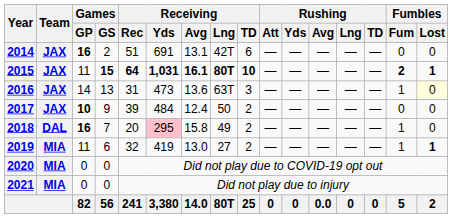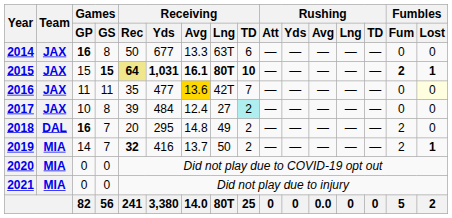2014 | Games / GS: 2 -> 8
2014 | Receiving / Rec: 51 -> 50
2014 | Receiving / Yds: 691 -> 677
2014 | Receiving / Avg: 13.1 -> 13.3
2014 | Receiving / Lng: 42T -> 63T
2015 | Games / GP: 11 -> 15
2015 | Receiving / Rec: no background -> khaki background
2016 | Games / GP: 14 -> 11
2016 | Games / GS: 13 -> 11
2016 | Receiving / Rec: 31 -> 35
2016 | Receiving / Yds: 473 -> 477
2016 | Receiving / Avg: no background -> gold background
2016 | Receiving / Lng: 63T -> 42T
2016 | Receiving / TD: 3 -> 7
2016 | Fumbles / Fum: 1 -> 0
2017 | Games / GP: bold -> normal
2017 | Games / GS: 9 -> 8
2017 | Receiving / Lng: 50 -> 27
2017 | Receiving / TD: no background -> paleturquoise background
2018 | Receiving / Yds: pink background -> no background
2018 | Receiving / Avg: 15.8 -> 14.8
2018 | Fumbles / Fum: 1 -> 2
2019 | Games / GP: 11 -> 14
2019 | Games / GS: 6 -> 7
2019 | Receiving / Rec: normal -> bold
2019 | Receiving / Yds: 419 -> 416
2019 | Receiving / Avg: 13.0 -> 13.7
2019 | Receiving / Lng: 27 -> 50
2019 | Fumbles / Fum: 1 -> 2
